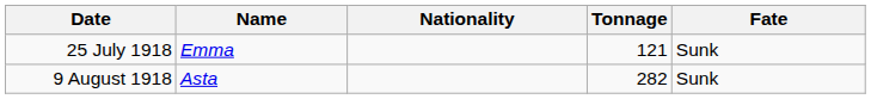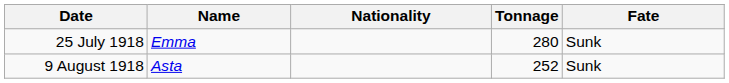25 July 1918 | Tonnage: 121 -> 280
9 August 1918 | Tonnage: 282 -> 252
